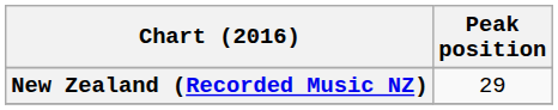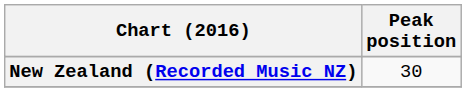New Zealand (Recorded Music NZ) | Peak position: 29 -> 30
